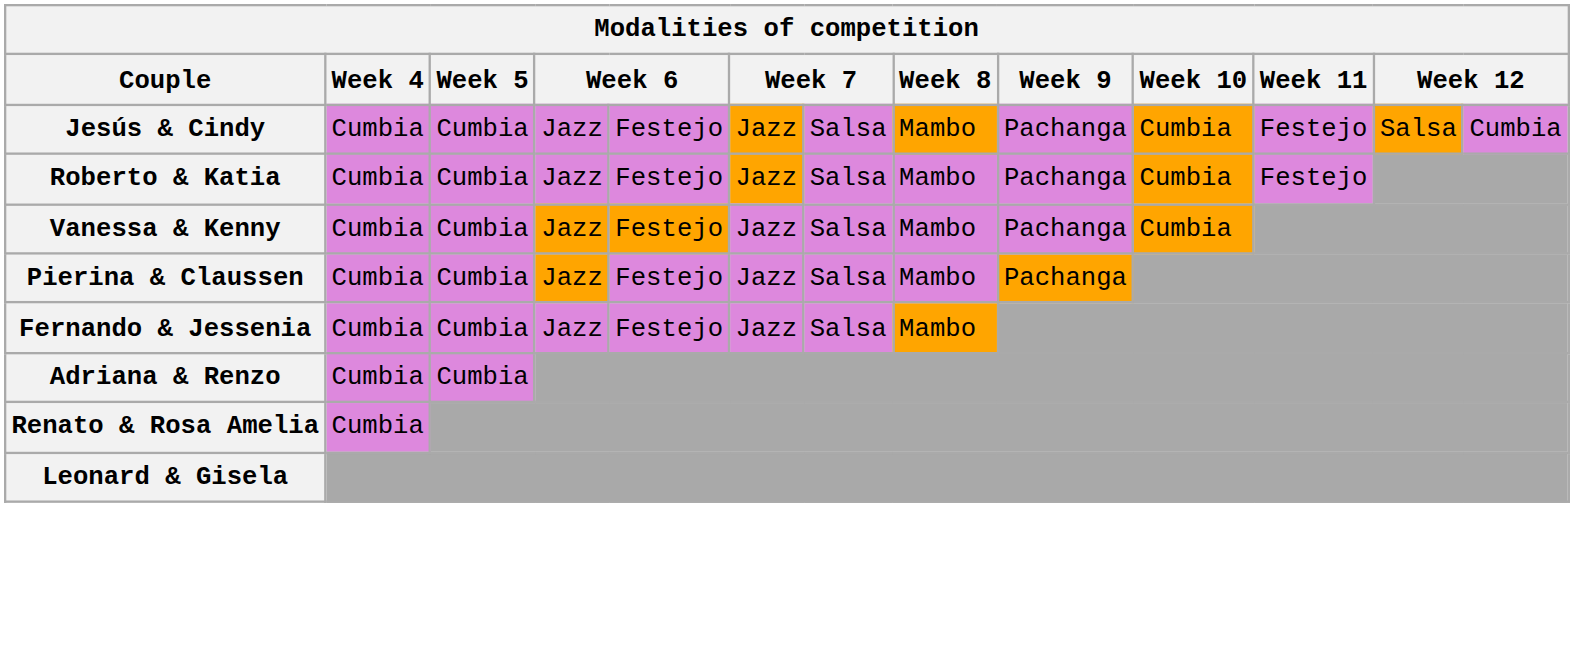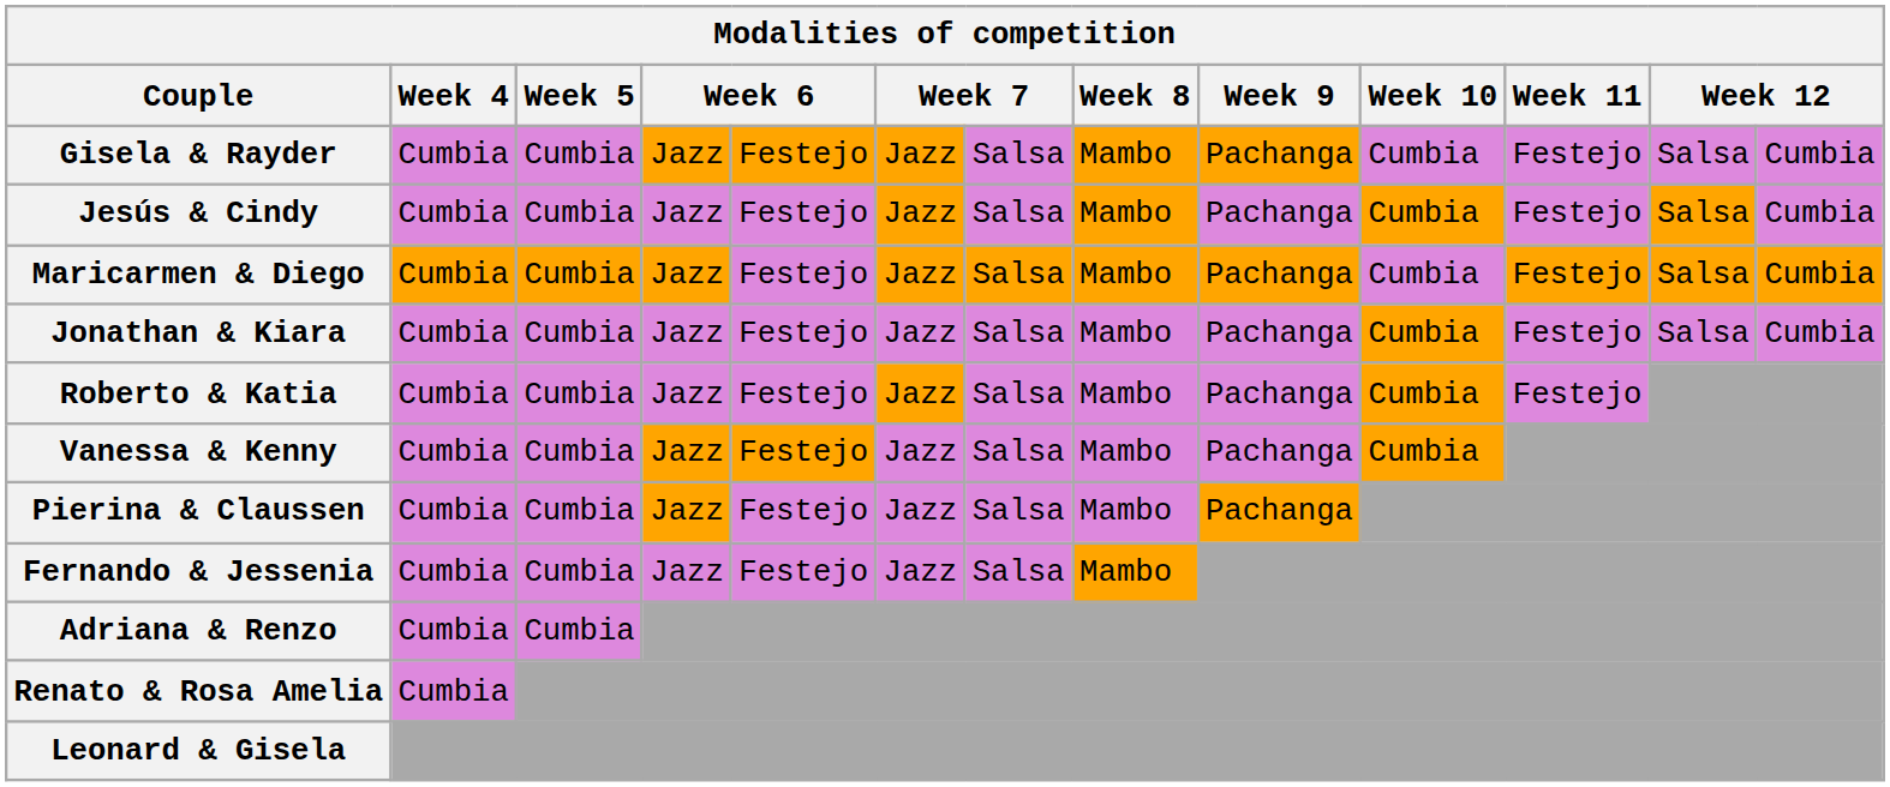+ row: Gisela & Rayder | Cumbia | Cumbia | Jazz | Festejo | Jazz | Salsa | Mambo | Pachanga | Cumbia | Festejo | Salsa | Cumbia
+ row: Maricarmen & Diego | Cumbia | Cumbia | Jazz | Festejo | Jazz | Salsa | Mambo | Pachanga | Cumbia | Festejo | Salsa | Cumbia
+ row: Jonathan & Kiara | Cumbia | Cumbia | Jazz | Festejo | Jazz | Salsa | Mambo | Pachanga | Cumbia | Festejo | Salsa | Cumbia
